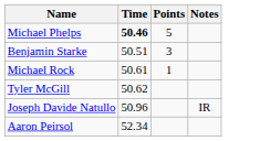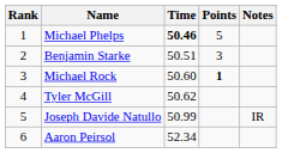+ column: Rank | 1 | 2 | 3 | 4 | 5 | 6
Michael Rock | Time: 50.61 -> 50.60
Michael Rock | Points: normal -> bold
Joseph Davide Natullo | Time: 50.96 -> 50.99
